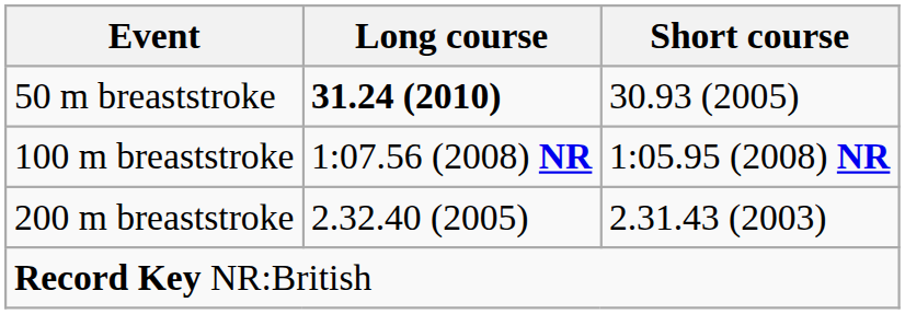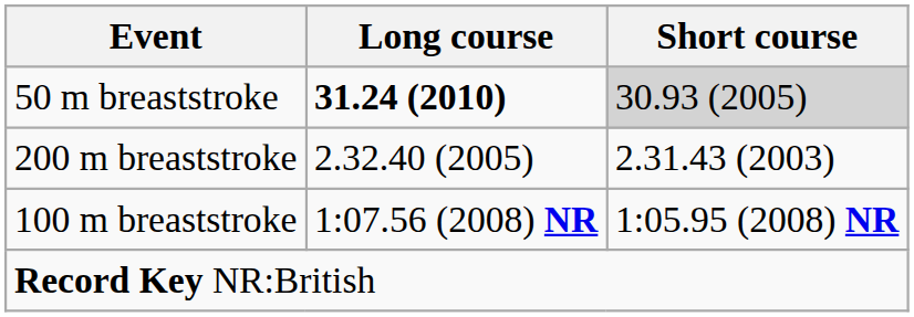50 m breaststroke | Short course: no background -> lightgrey background
rows swapped: 100 m breaststroke <-> 200 m breaststroke
